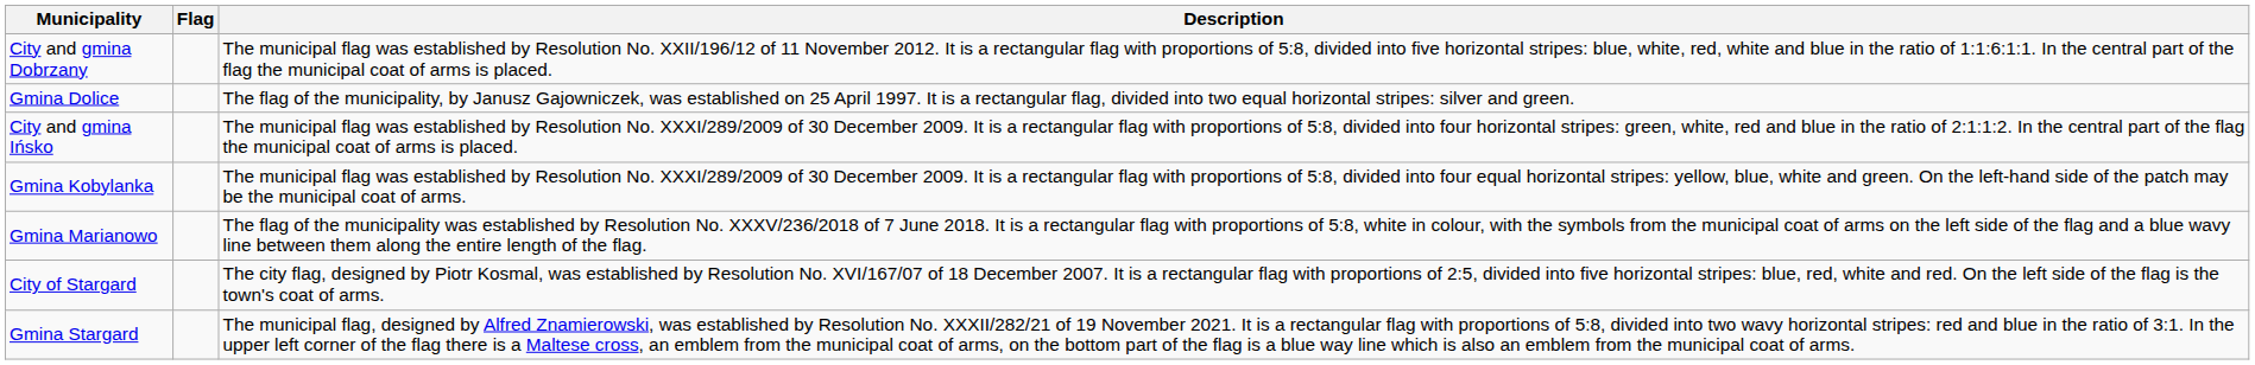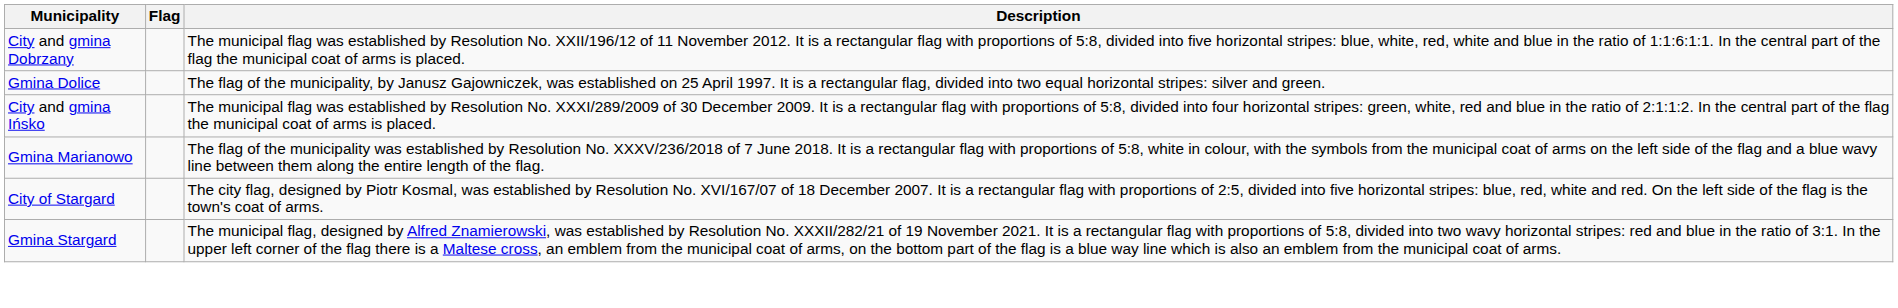- row: Gmina Kobylanka | The municipal flag was established by Resolution No. XXXI/289/2009 of 30 December 2009. It is a rectangular flag with proportions of 5:8, divided into four equal horizontal stripes: yellow, blue, white and green. On the left-hand side of the patch may be the municipal coat of arms.
